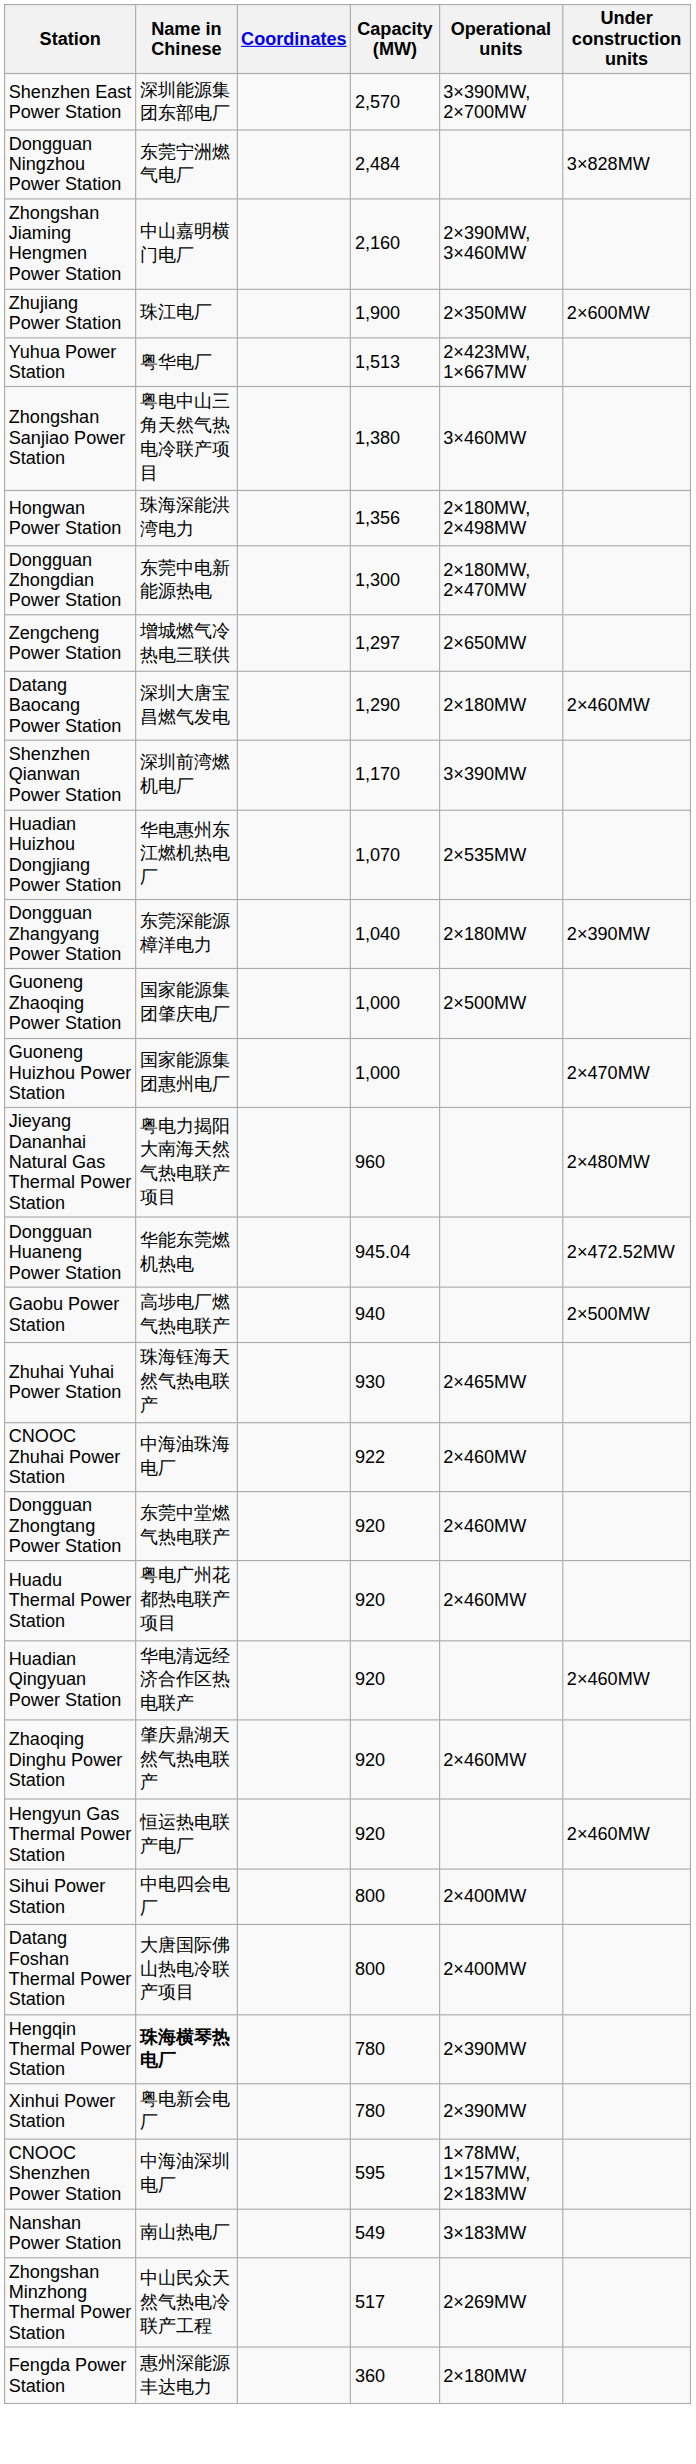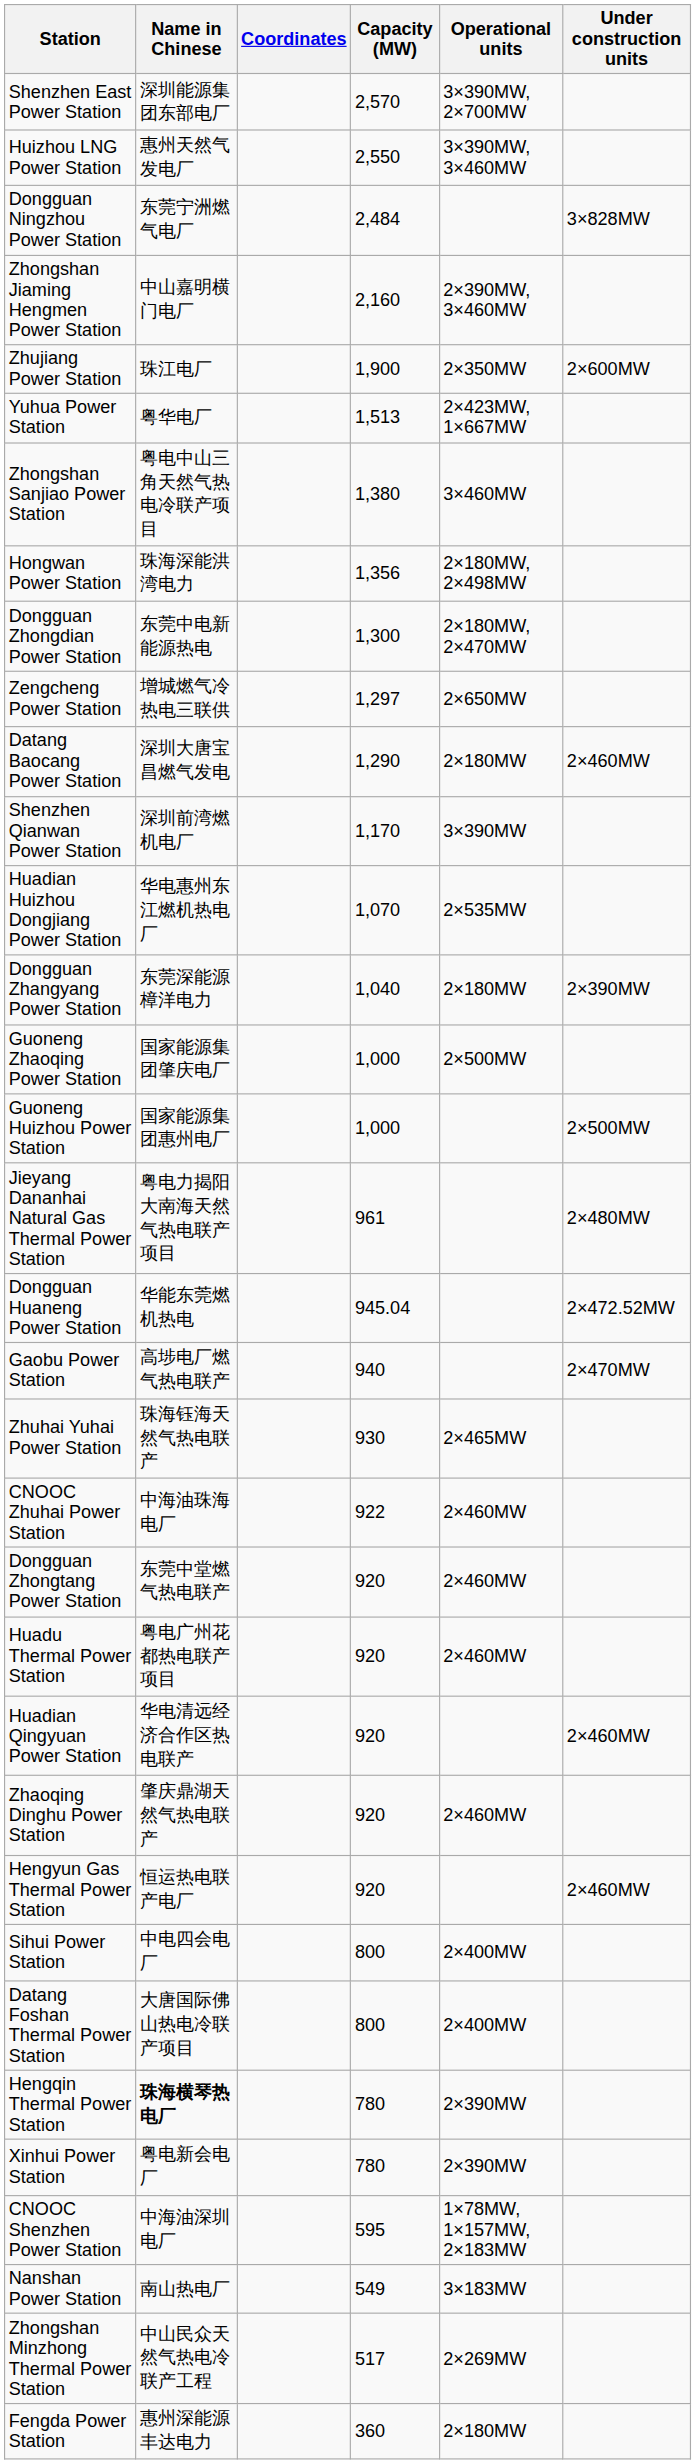+ row: Huizhou LNG Power Station | 惠州天然气发电厂 | 2,550 | 3×390MW, 3×460MW
Guoneng Huizhou Power Station | Under construction units: 2×470MW -> 2×500MW
Jieyang Dananhai Natural Gas Thermal Power Station | Capacity (MW): 960 -> 961
Gaobu Power Station | Under construction units: 2×500MW -> 2×470MW
